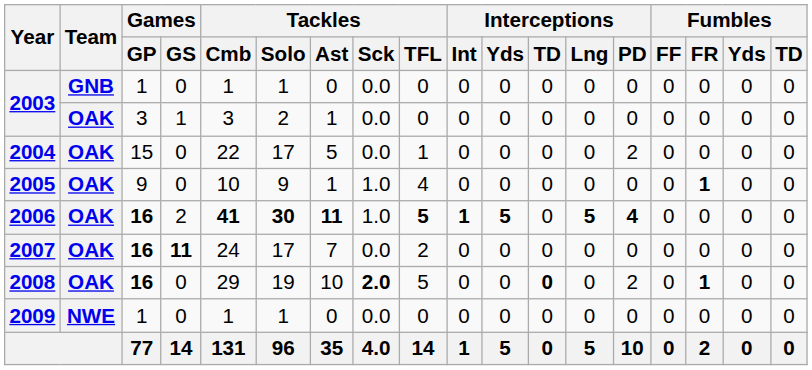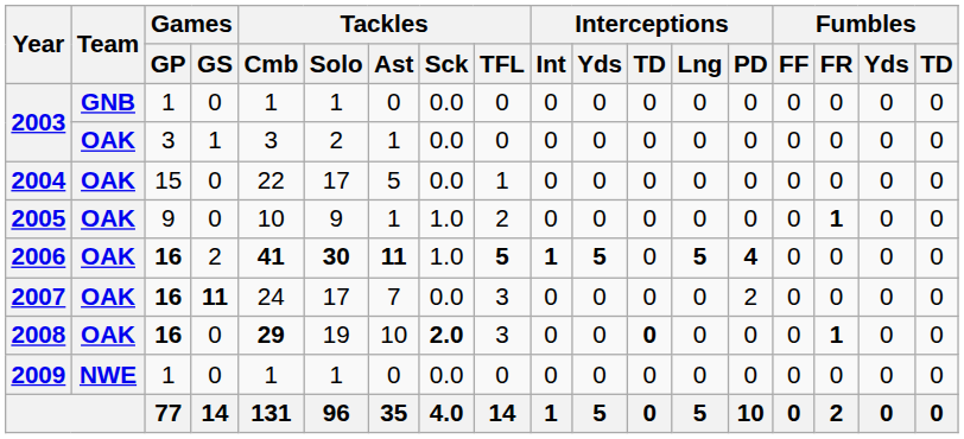2004 | Interceptions / PD: 2 -> 0
2005 | Tackles / TFL: 4 -> 2
2007 | Tackles / TFL: 2 -> 3
2007 | Interceptions / PD: 0 -> 2
2008 | Tackles / Cmb: normal -> bold
2008 | Tackles / TFL: 5 -> 3
2008 | Interceptions / PD: 2 -> 0
